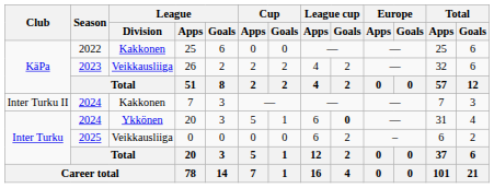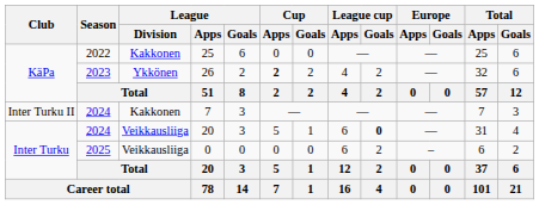26 | League / Division: Veikkausliiga -> Ykkönen
26 | Cup / Apps: normal -> bold
2024 / 20 | League / Division: Ykkönen -> Veikkausliiga
